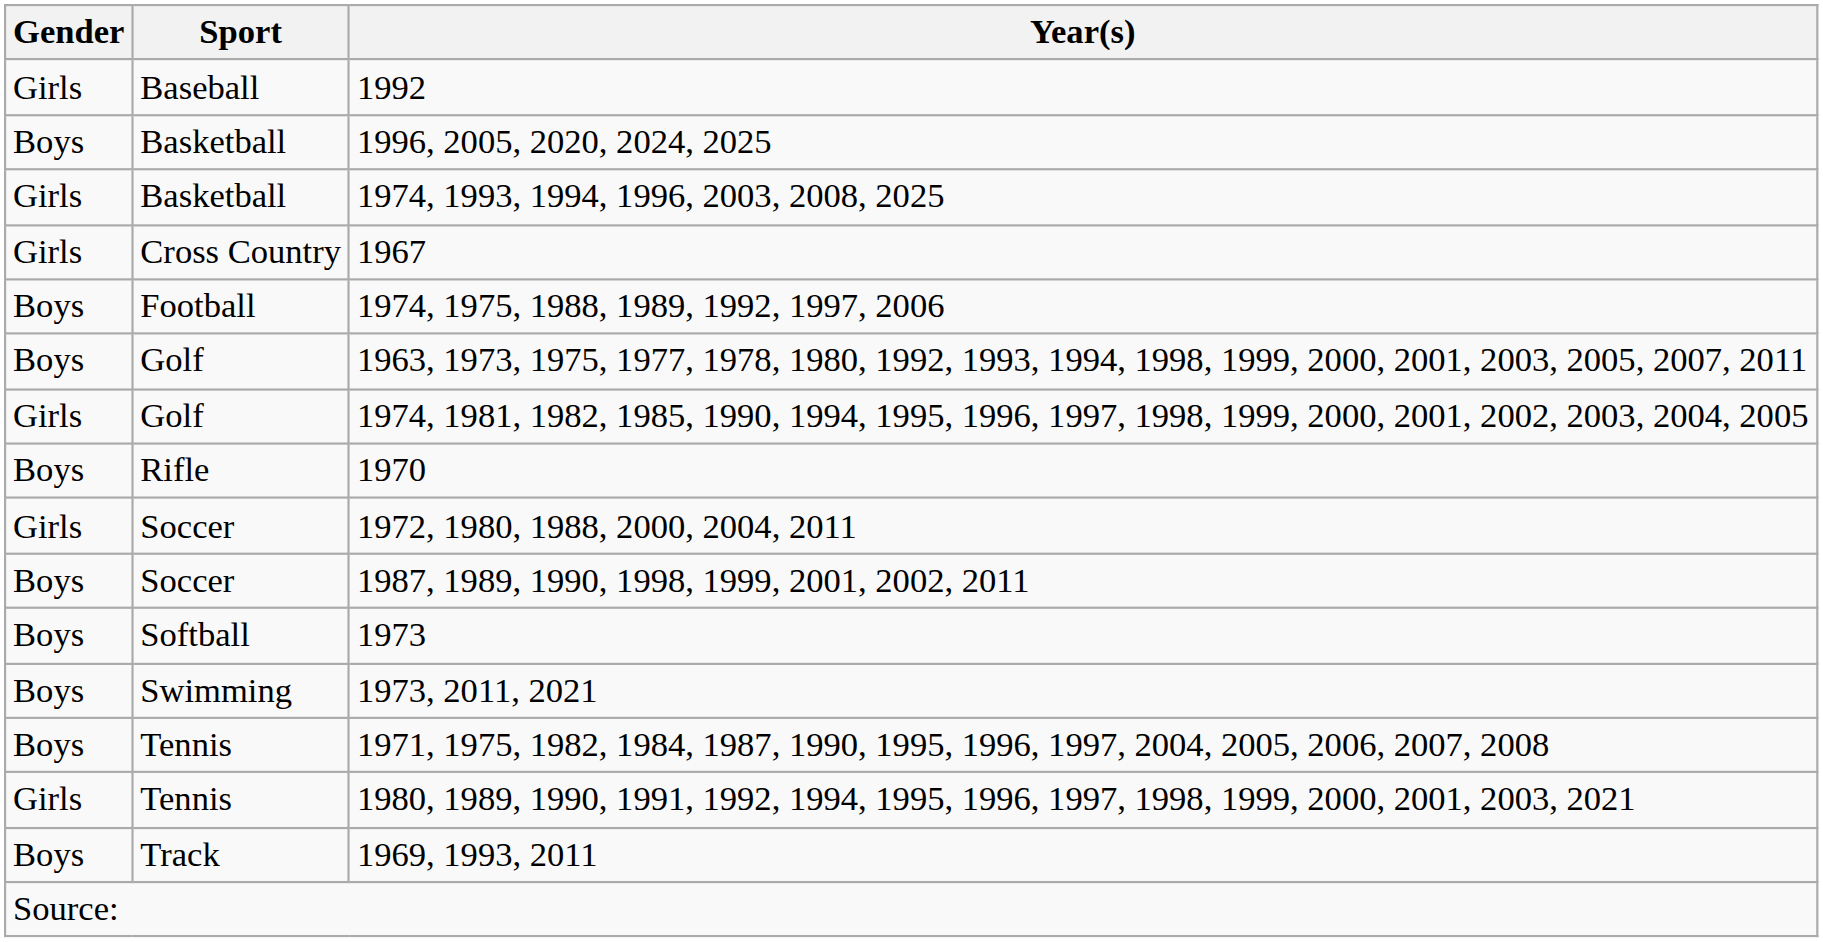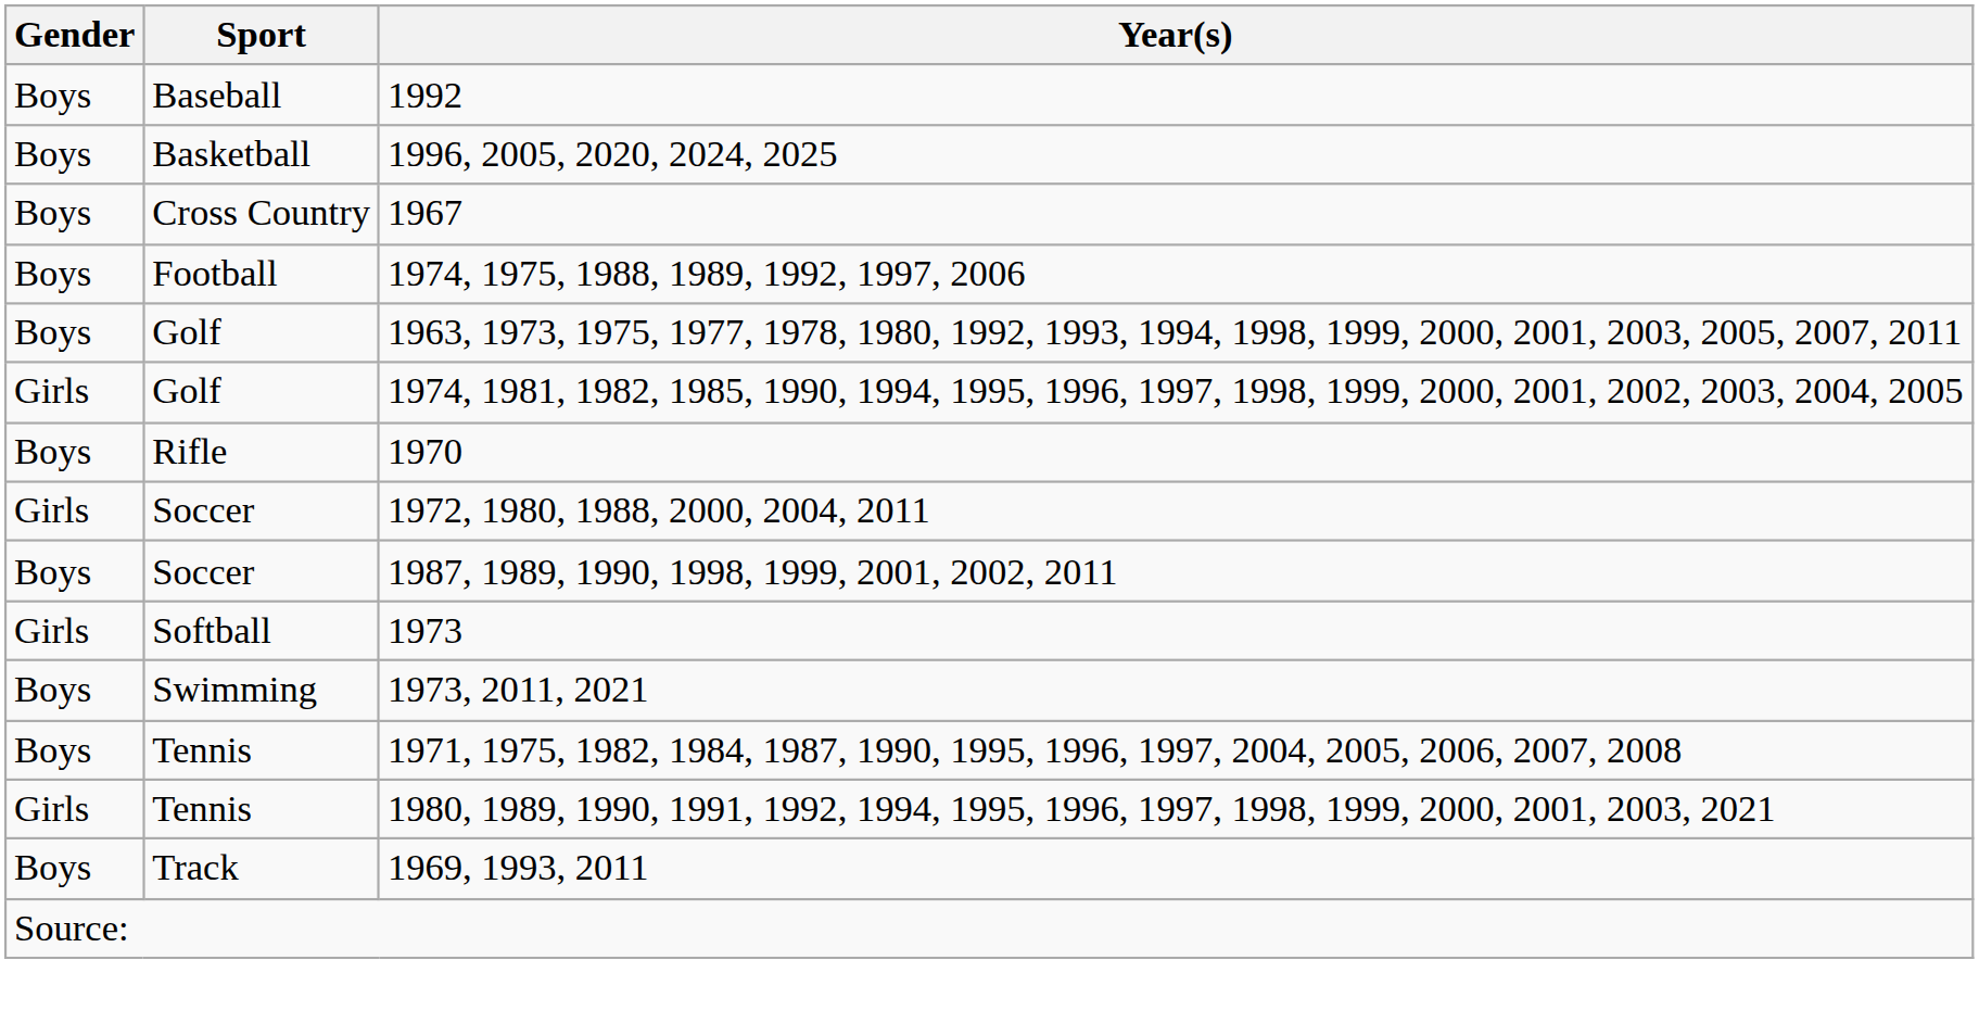1992 | Gender: Girls -> Boys
- row: Girls | Basketball | 1974, 1993, 1994, 1996, 2003, 2008, 2025
1967 | Gender: Girls -> Boys
1973 | Gender: Boys -> Girls
